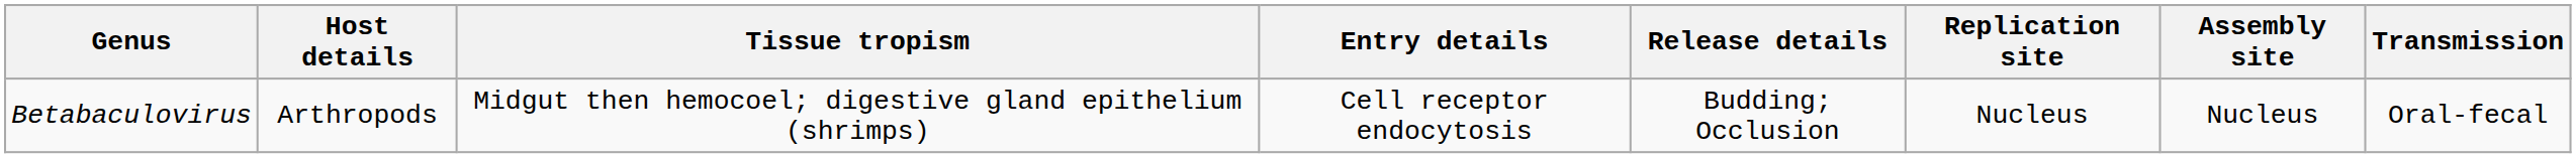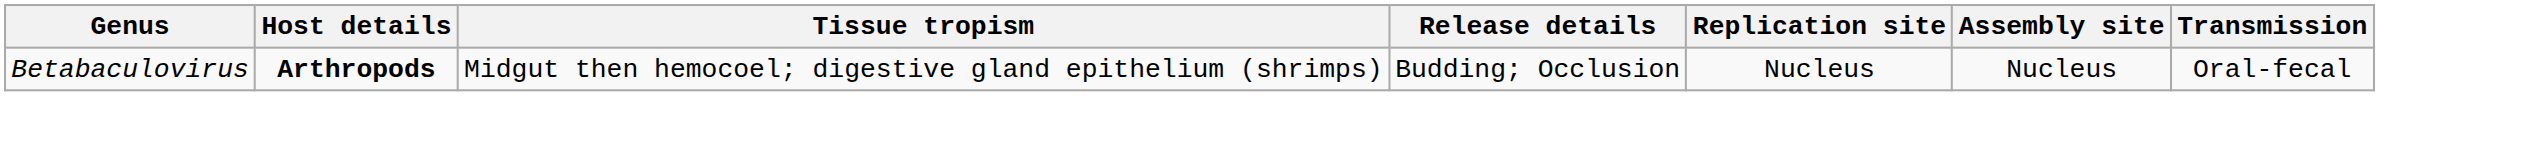- column: Entry details | Cell receptor endocytosis
Betabaculovirus | Host details: normal -> bold
